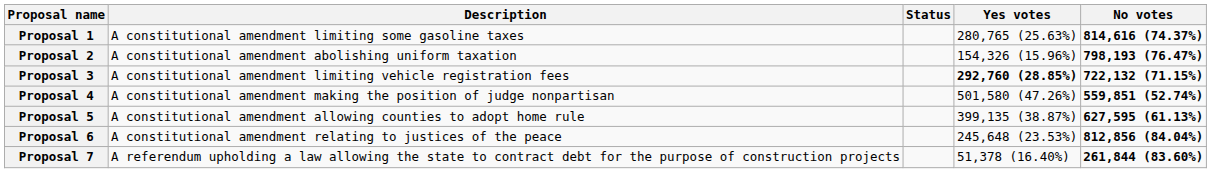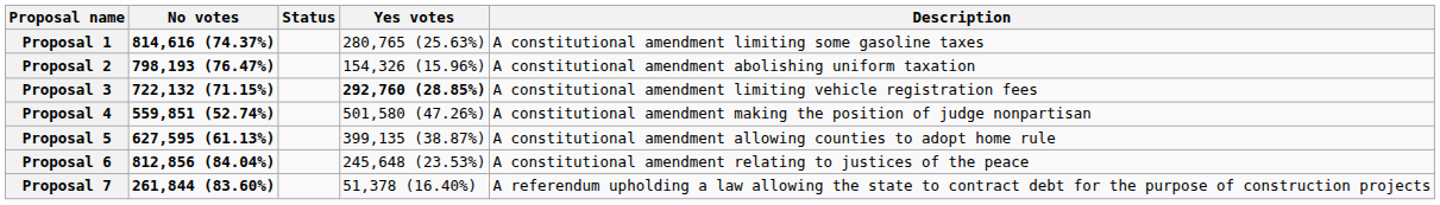columns swapped: Description <-> No votes
